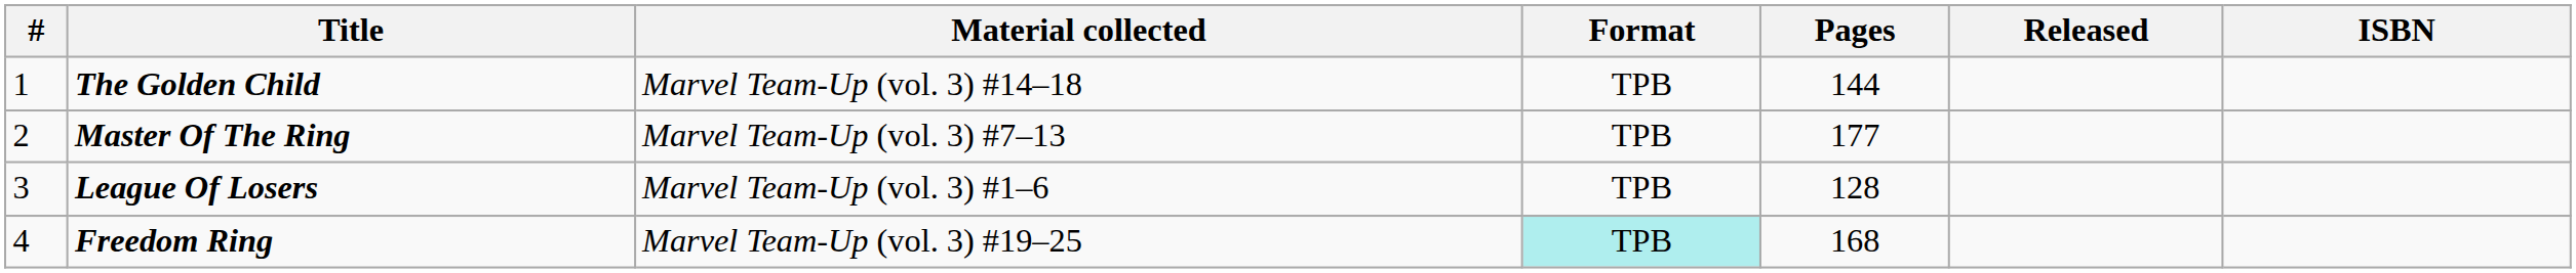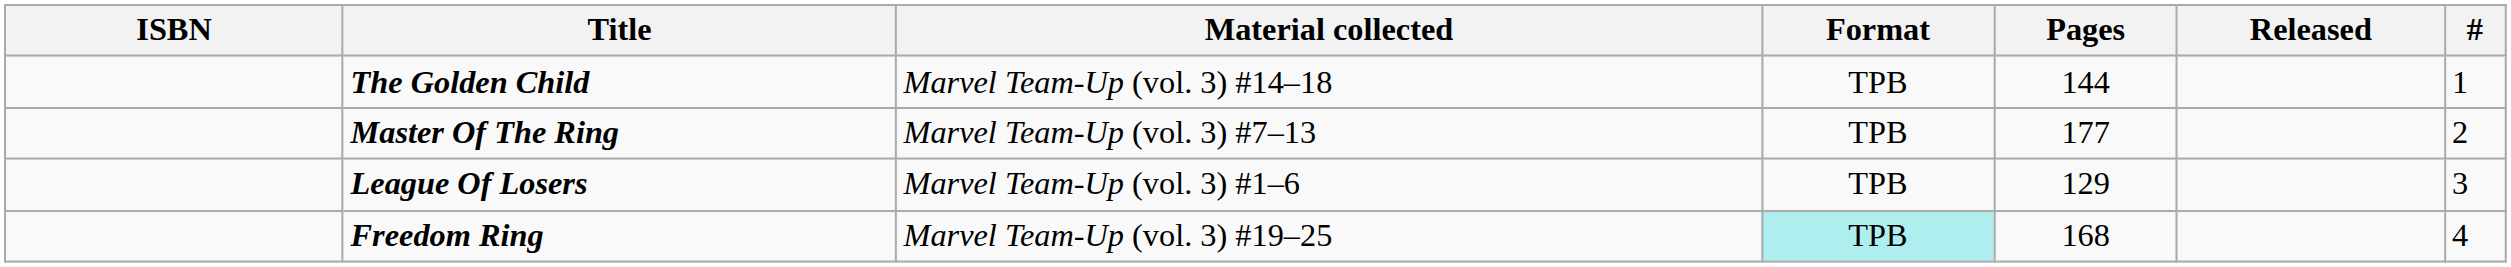columns swapped: # <-> ISBN
League Of Losers | Pages: 128 -> 129
